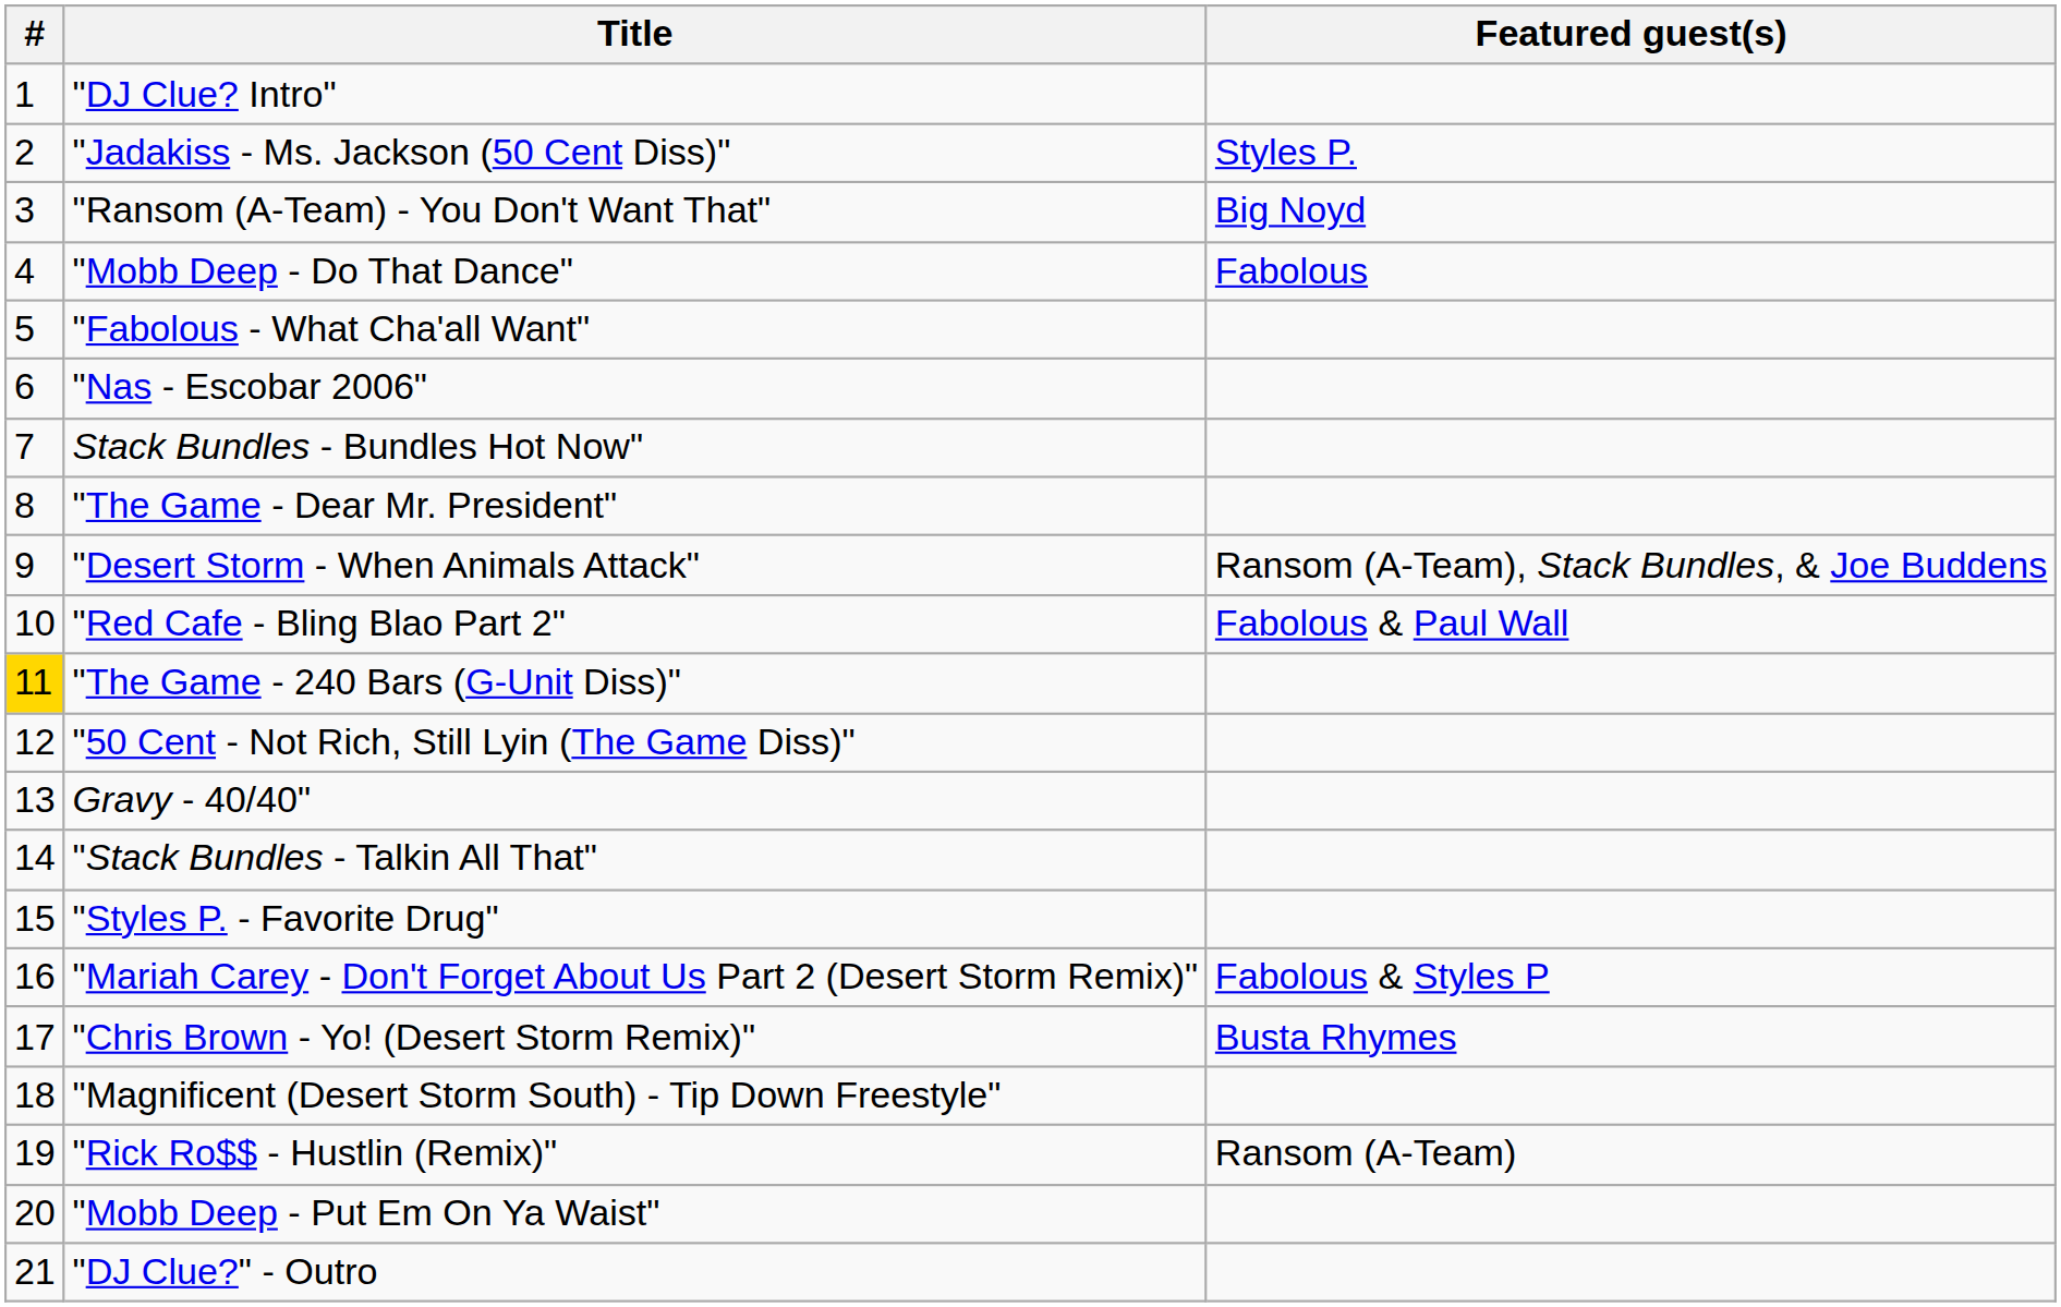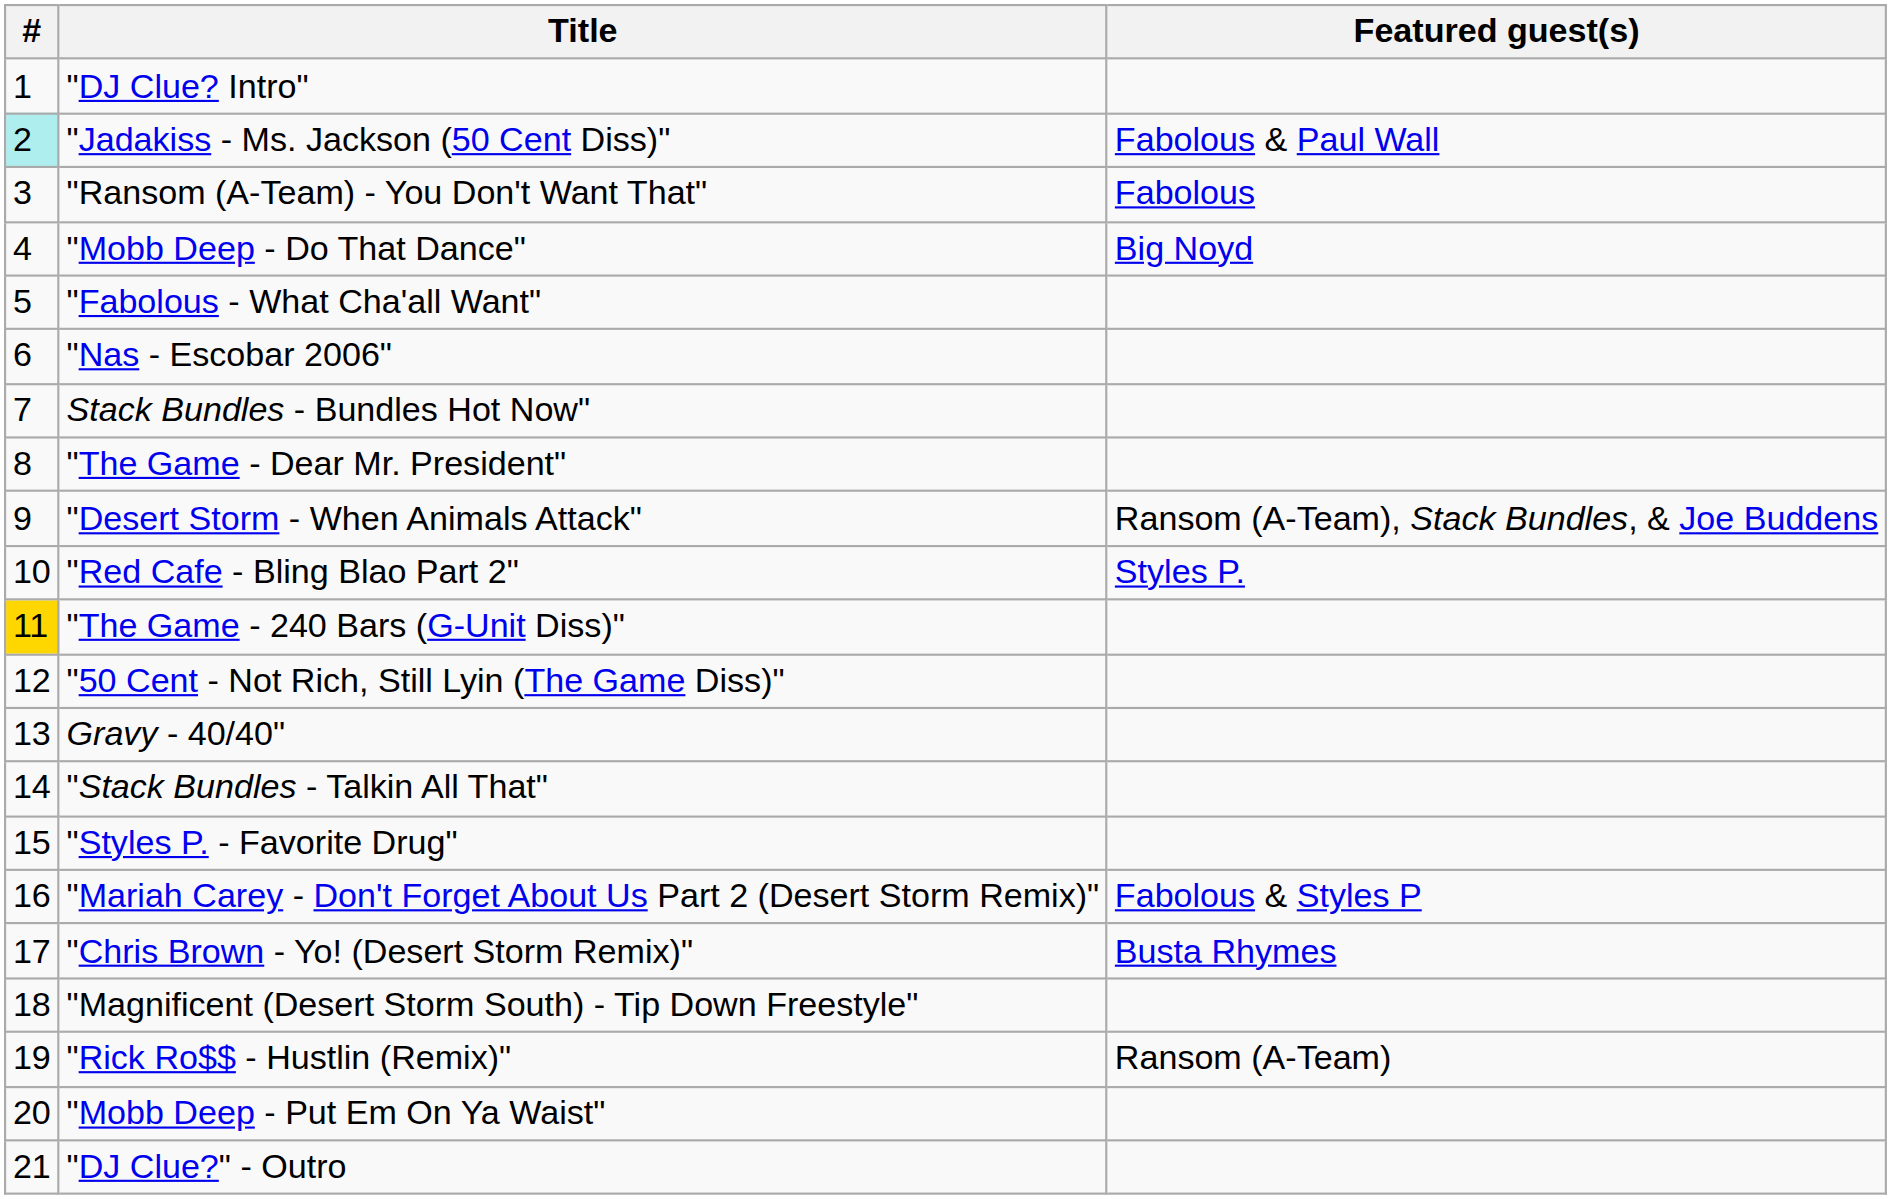"Jadakiss - Ms. Jackson (50 Cent Diss)" | #: no background -> paleturquoise background
"Jadakiss - Ms. Jackson (50 Cent Diss)" | Featured guest(s): Styles P. -> Fabolous & Paul Wall
"Ransom (A-Team) - You Don't Want That" | Featured guest(s): Big Noyd -> Fabolous
"Mobb Deep - Do That Dance" | Featured guest(s): Fabolous -> Big Noyd
"Red Cafe - Bling Blao Part 2" | Featured guest(s): Fabolous & Paul Wall -> Styles P.
